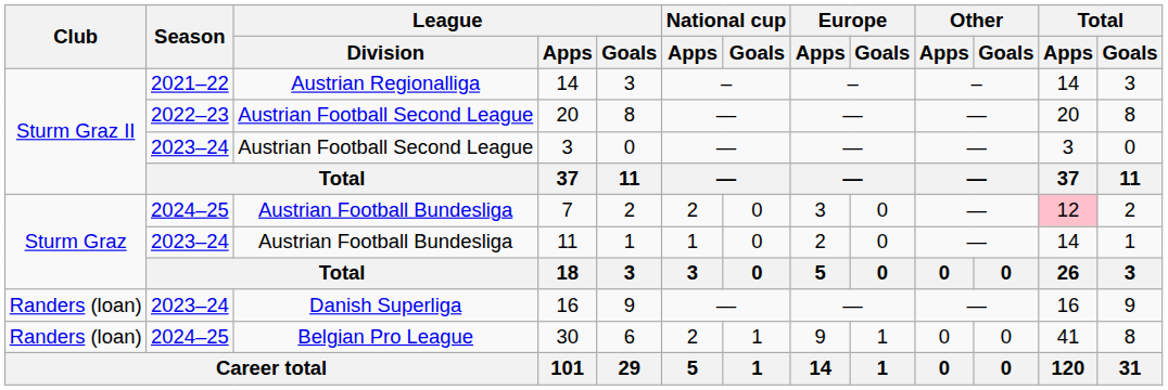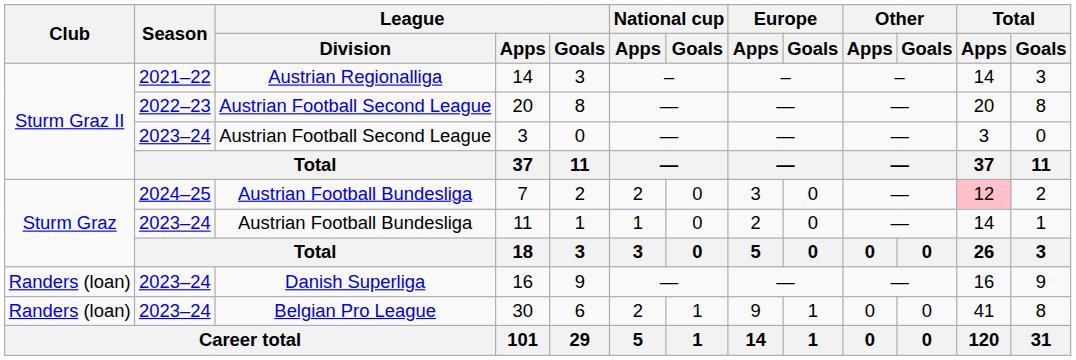30 | Season: 2024–25 -> 2023–24
